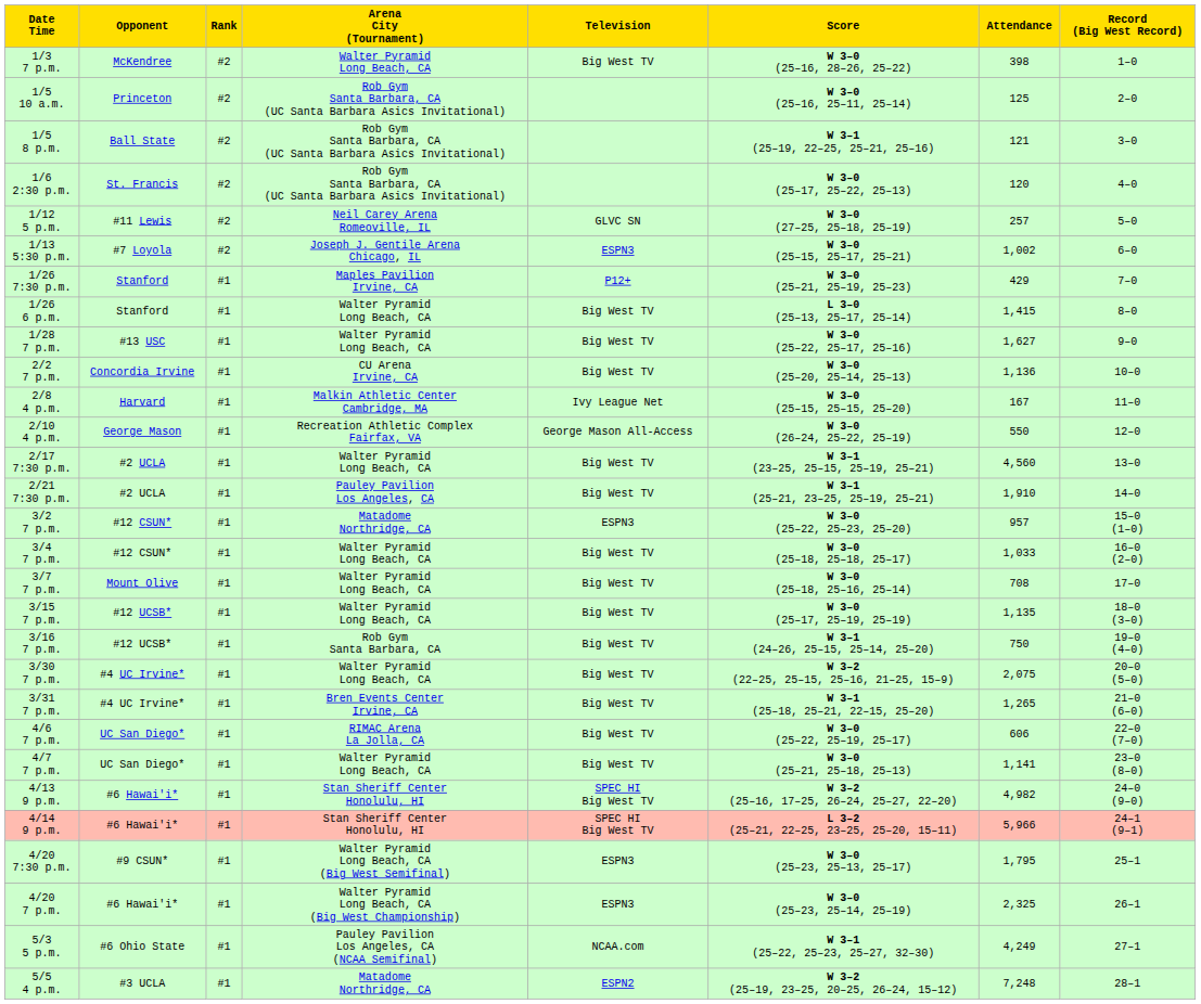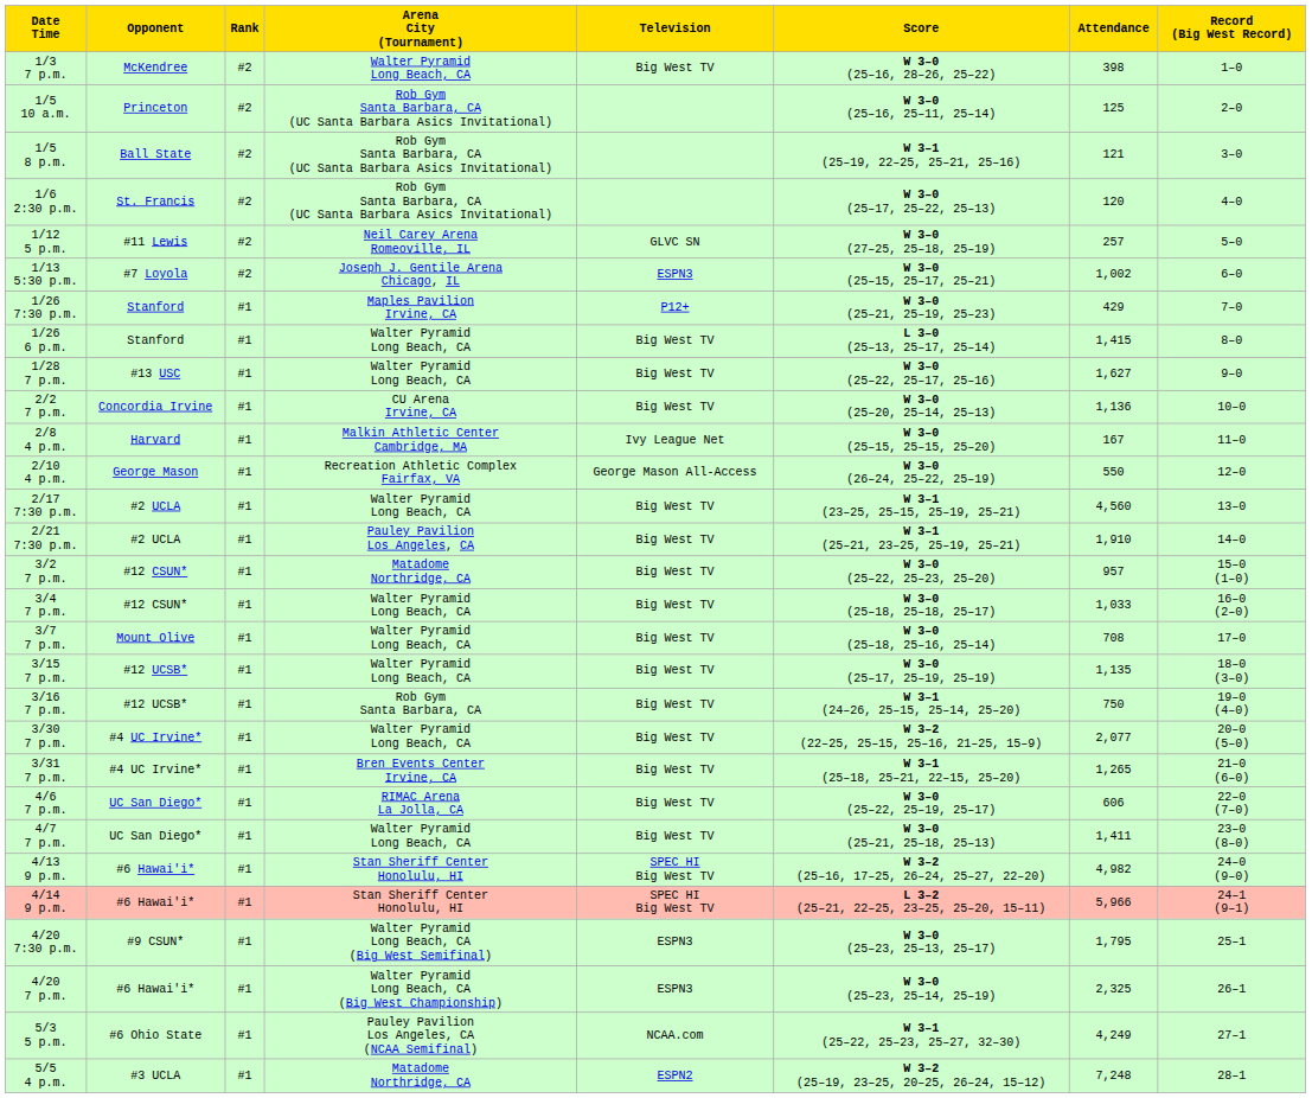3/2 7 p.m. | Television: ESPN3 -> Big West TV
3/30 7 p.m. | Attendance: 2,075 -> 2,077
4/7 7 p.m. | Attendance: 1,141 -> 1,411
